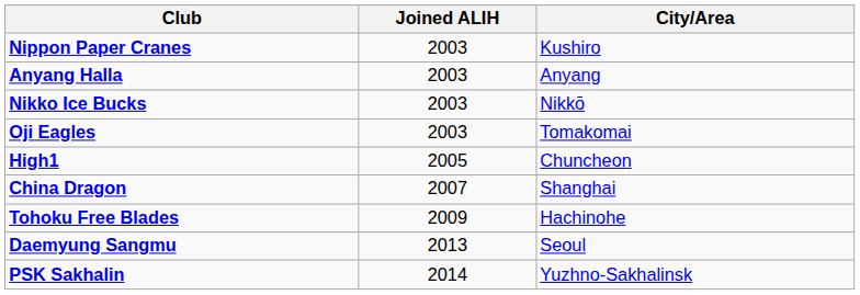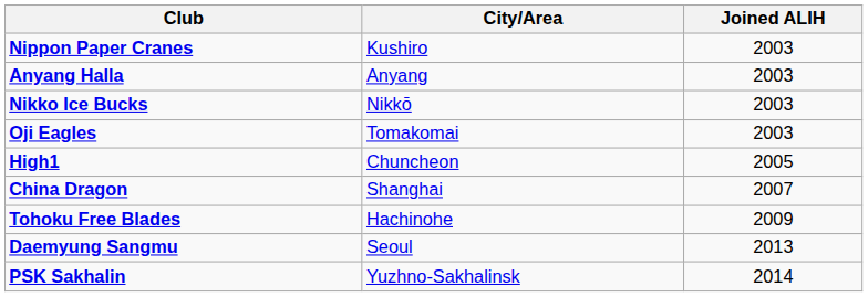columns swapped: City/Area <-> Joined ALIH
